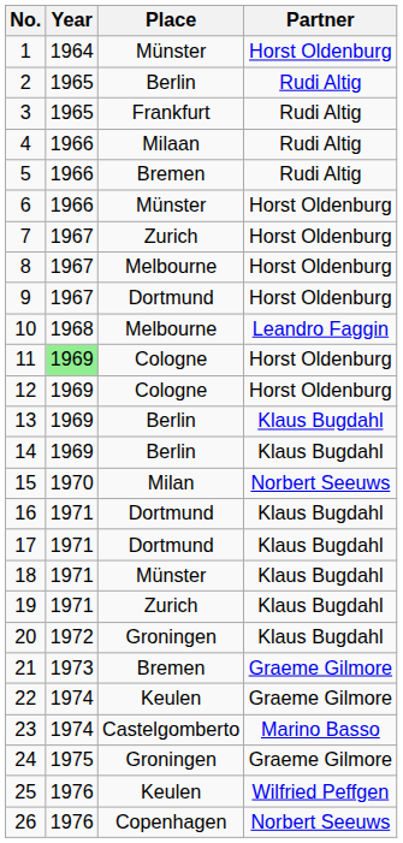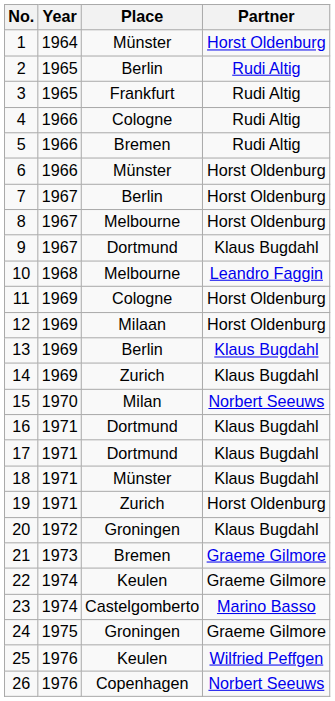4 | Place: Milaan -> Cologne
7 | Place: Zurich -> Berlin
9 | Partner: Horst Oldenburg -> Klaus Bugdahl
11 | Year: lightgreen background -> no background
12 | Place: Cologne -> Milaan
14 | Place: Berlin -> Zurich
19 | Partner: Klaus Bugdahl -> Horst Oldenburg
